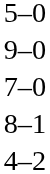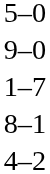- row: 7–0
+ row: 1–7
